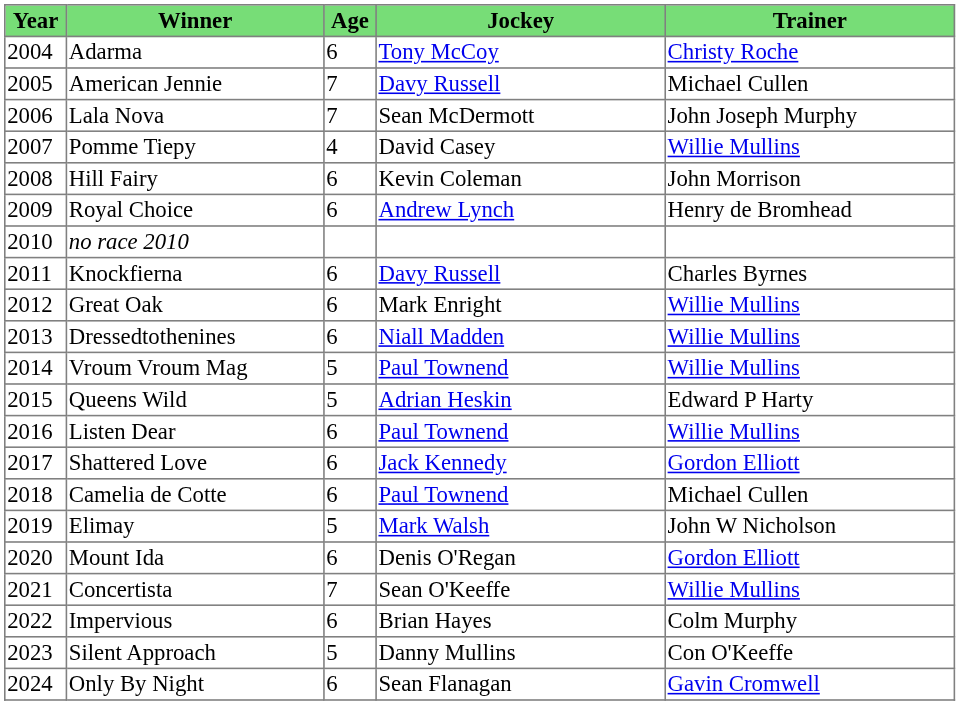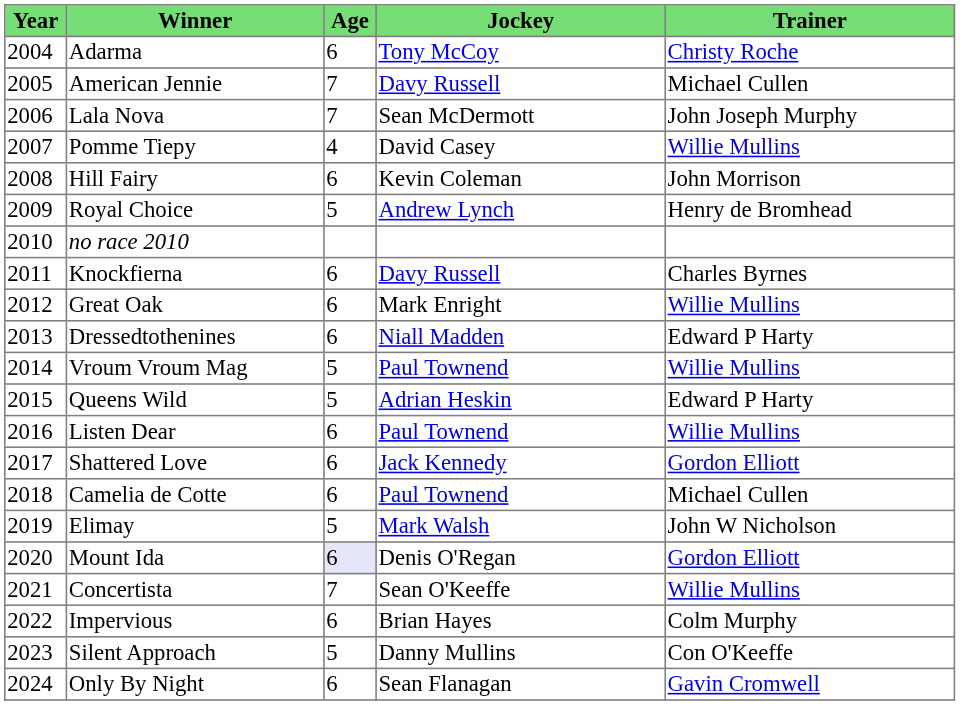Royal Choice | Age: 6 -> 5
Dressedtothenines | Trainer: Willie Mullins -> Edward P Harty
Mount Ida | Age: no background -> lavender background
